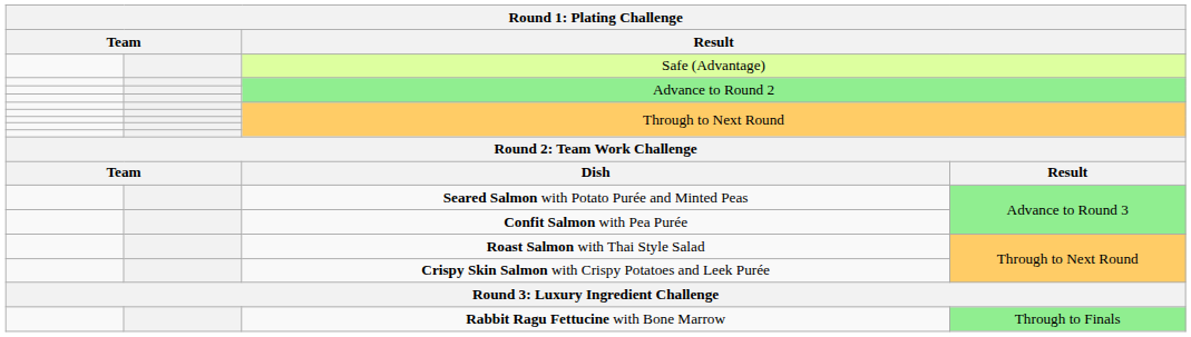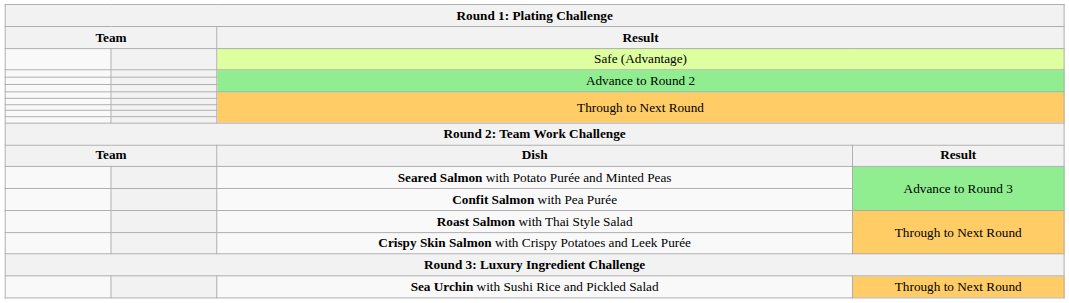- row: Rabbit Ragu Fettucine with Bone Marrow | Through to Finals
+ row: Sea Urchin with Sushi Rice and Pickled Salad | Through to Next Round
